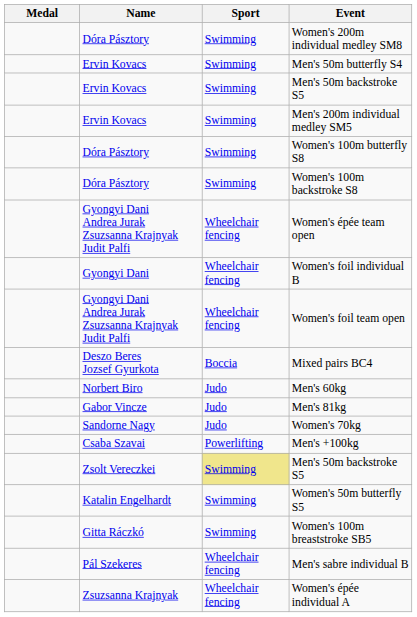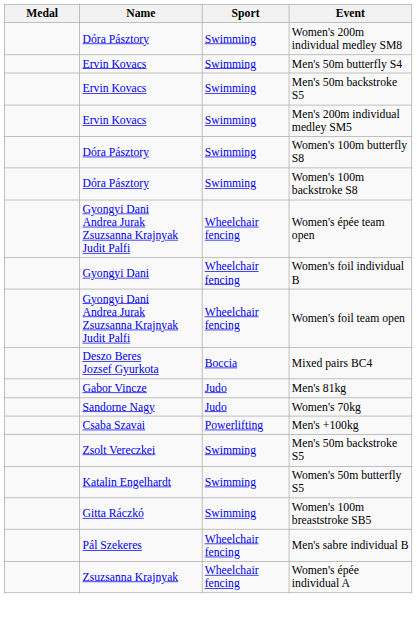- row: Norbert Biro | Judo | Men's 60kg
Zsolt Vereczkei / Men's 50m backstroke S5 | Sport: khaki background -> no background
